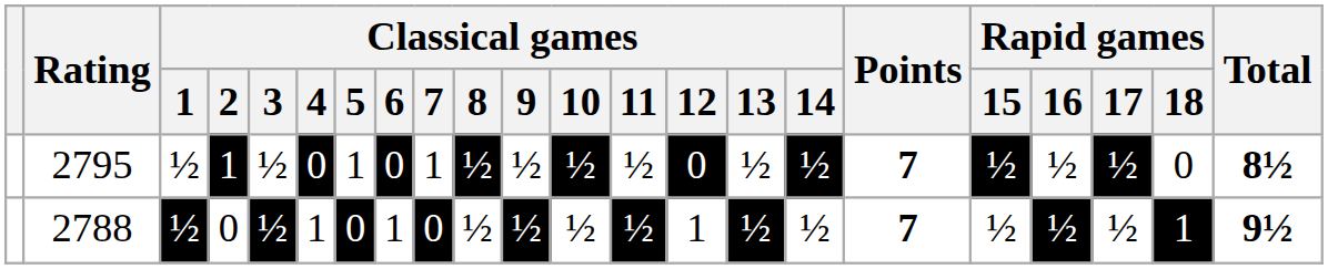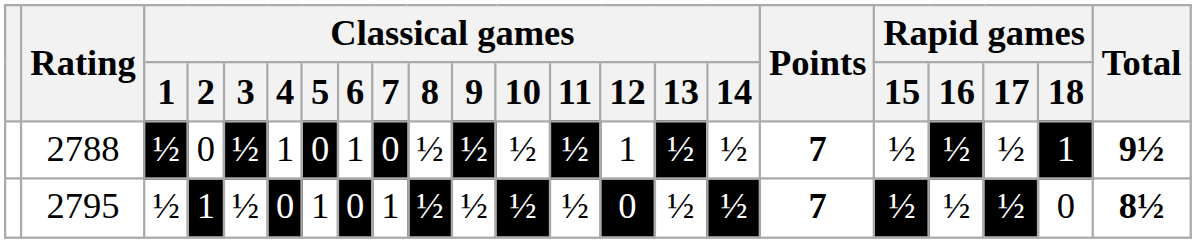rows swapped: 2795 <-> 2788
